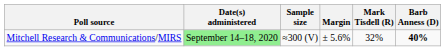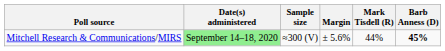Mitchell Research & Communications/MIRS | Mark Tisdell (R): 32% -> 44%
Mitchell Research & Communications/MIRS | Barb Anness (D): 40% -> 45%
